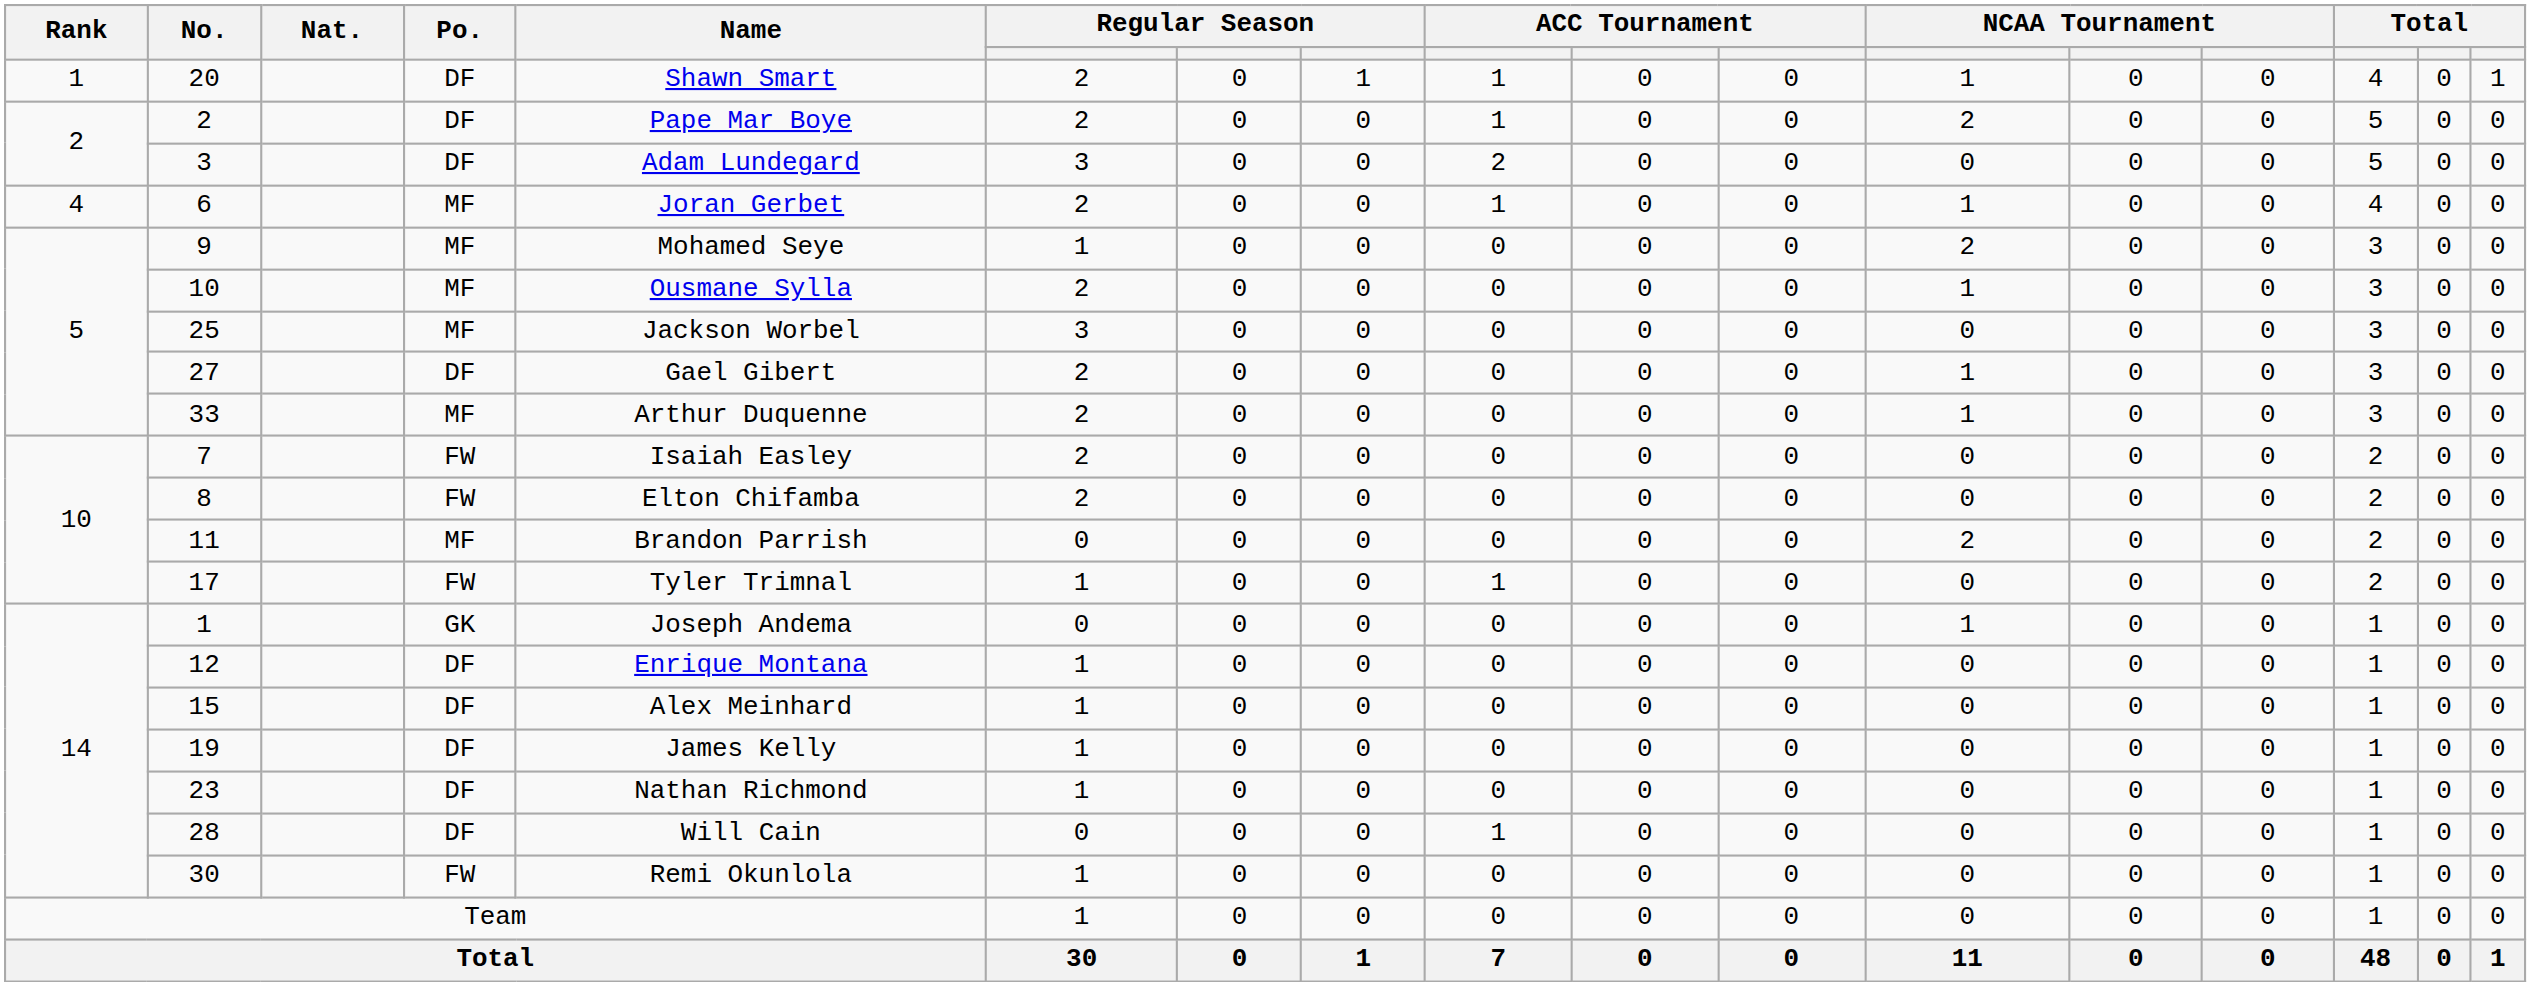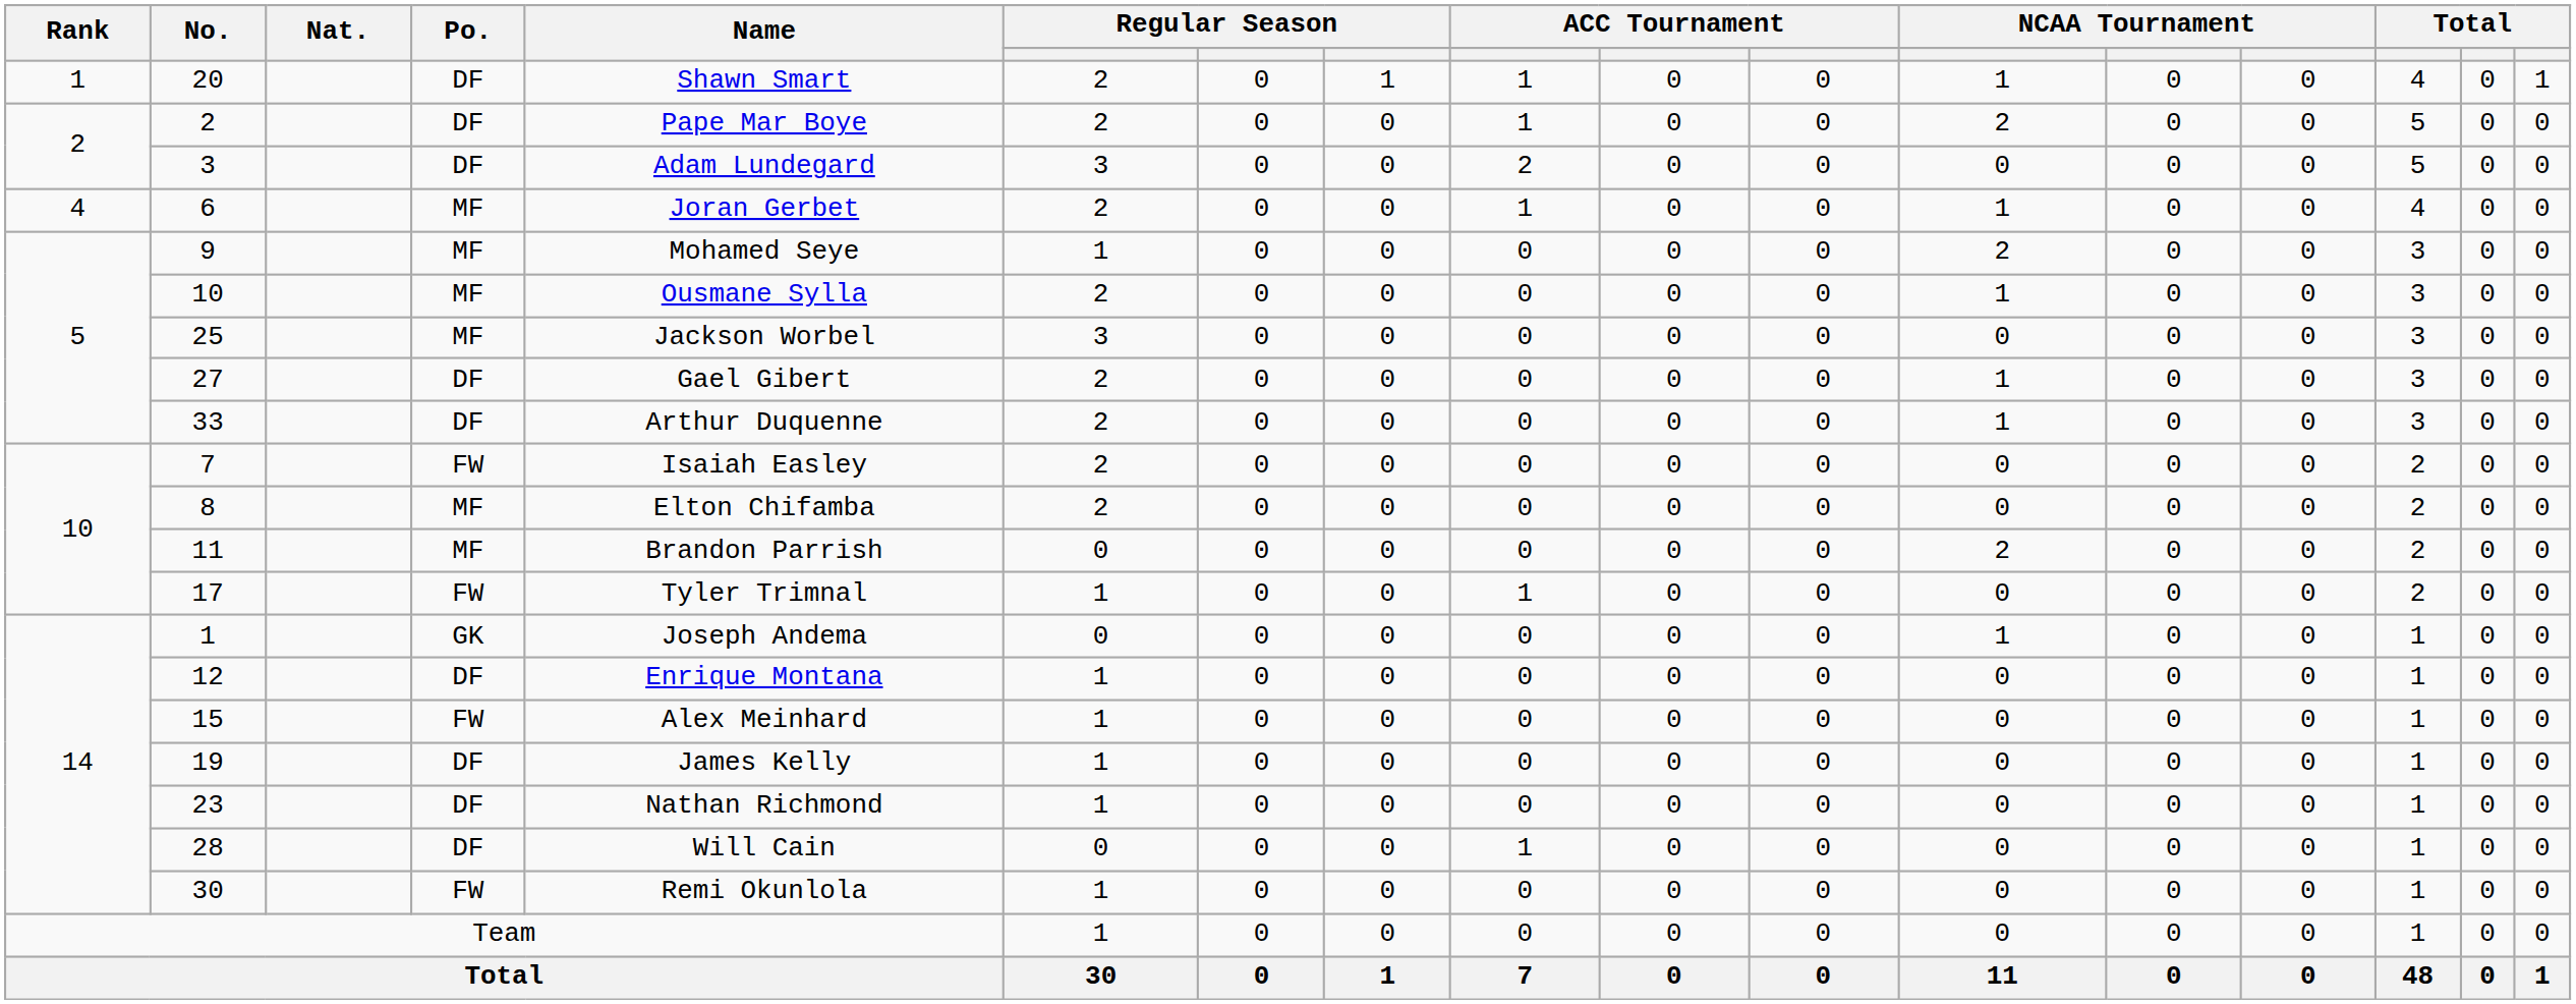33 | Po.: MF -> DF
8 | Po.: FW -> MF
15 | Po.: DF -> FW
